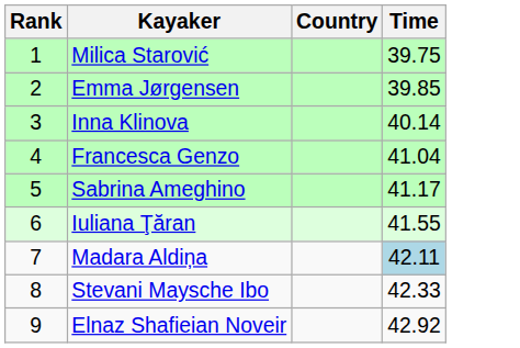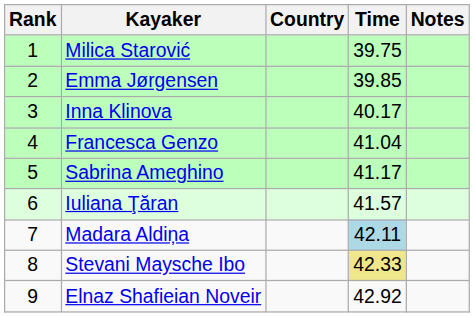+ column: Notes
Inna Klinova | Time: 40.14 -> 40.17
Iuliana Ţăran | Time: 41.55 -> 41.57
Stevani Maysche Ibo | Time: no background -> khaki background
